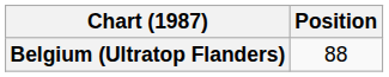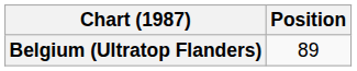Belgium (Ultratop Flanders) | Position: 88 -> 89
